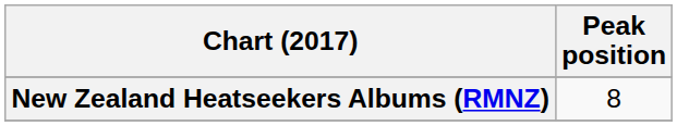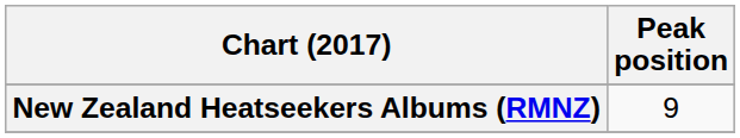New Zealand Heatseekers Albums (RMNZ) | Peak position: 8 -> 9
